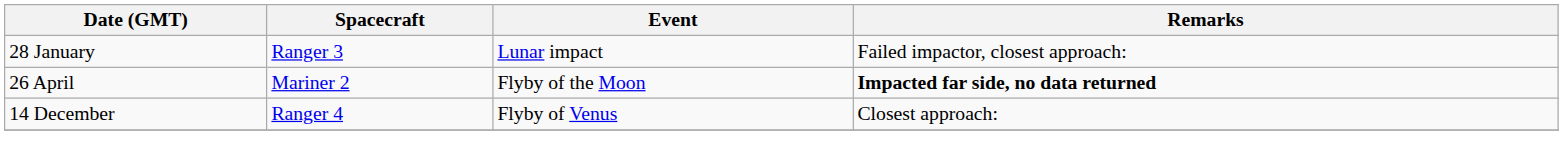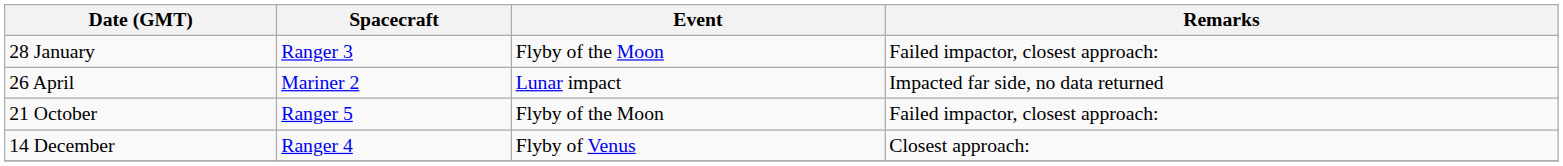28 January | Event: Lunar impact -> Flyby of the Moon
26 April | Event: Flyby of the Moon -> Lunar impact
26 April | Remarks: bold -> normal
+ row: 21 October | Ranger 5 | Flyby of the Moon | Failed impactor, closest approach:
